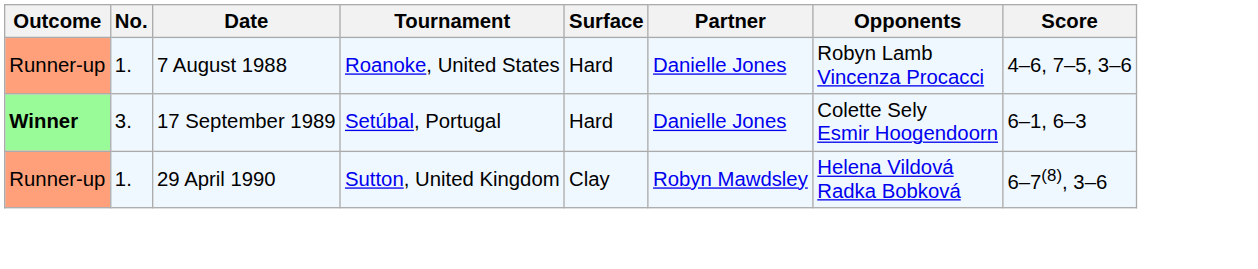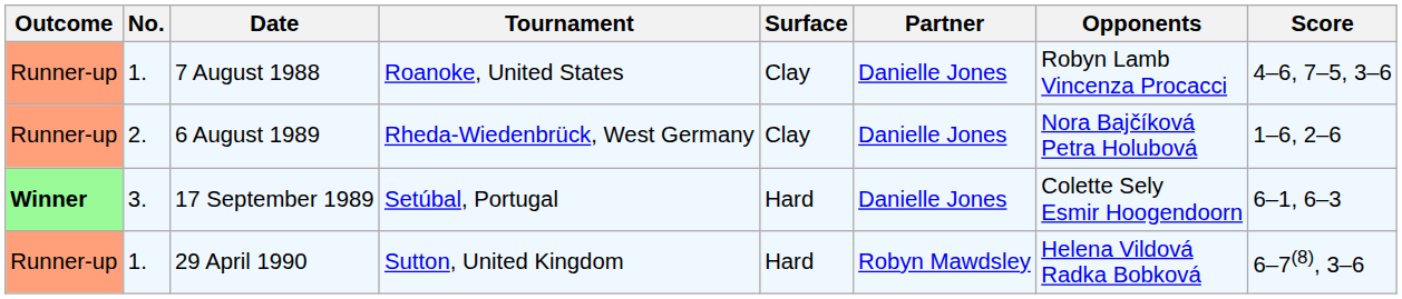7 August 1988 | Surface: Hard -> Clay
+ row: Runner-up | 2. | 6 August 1989 | Rheda-Wiedenbrück, West Germany | Clay | Danielle Jones | Nora Bajčíková Petra Holubová | 1–6, 2–6
29 April 1990 | Surface: Clay -> Hard
